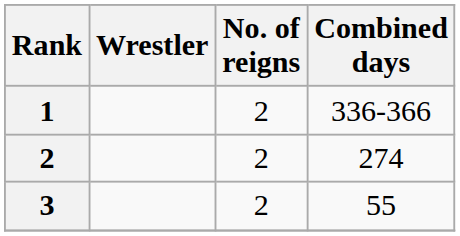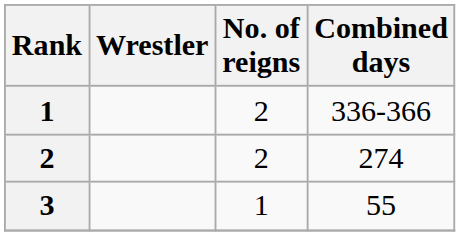3 | No. of reigns: 2 -> 1
